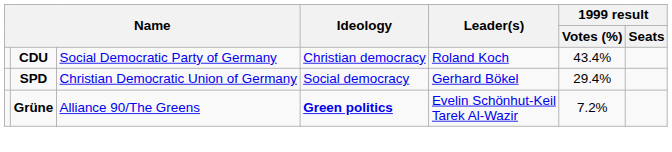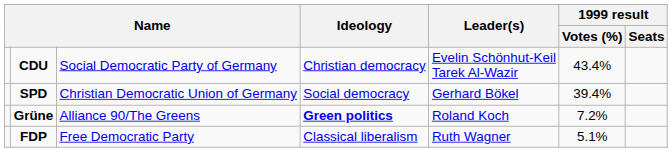CDU | Leader(s): Roland Koch -> Evelin Schönhut-Keil Tarek Al-Wazir
SPD | 1999 result / Votes (%): 29.4% -> 39.4%
Grüne | Leader(s): Evelin Schönhut-Keil Tarek Al-Wazir -> Roland Koch
+ row: FDP | Free Democratic Party | Classical liberalism | Ruth Wagner | 5.1%
